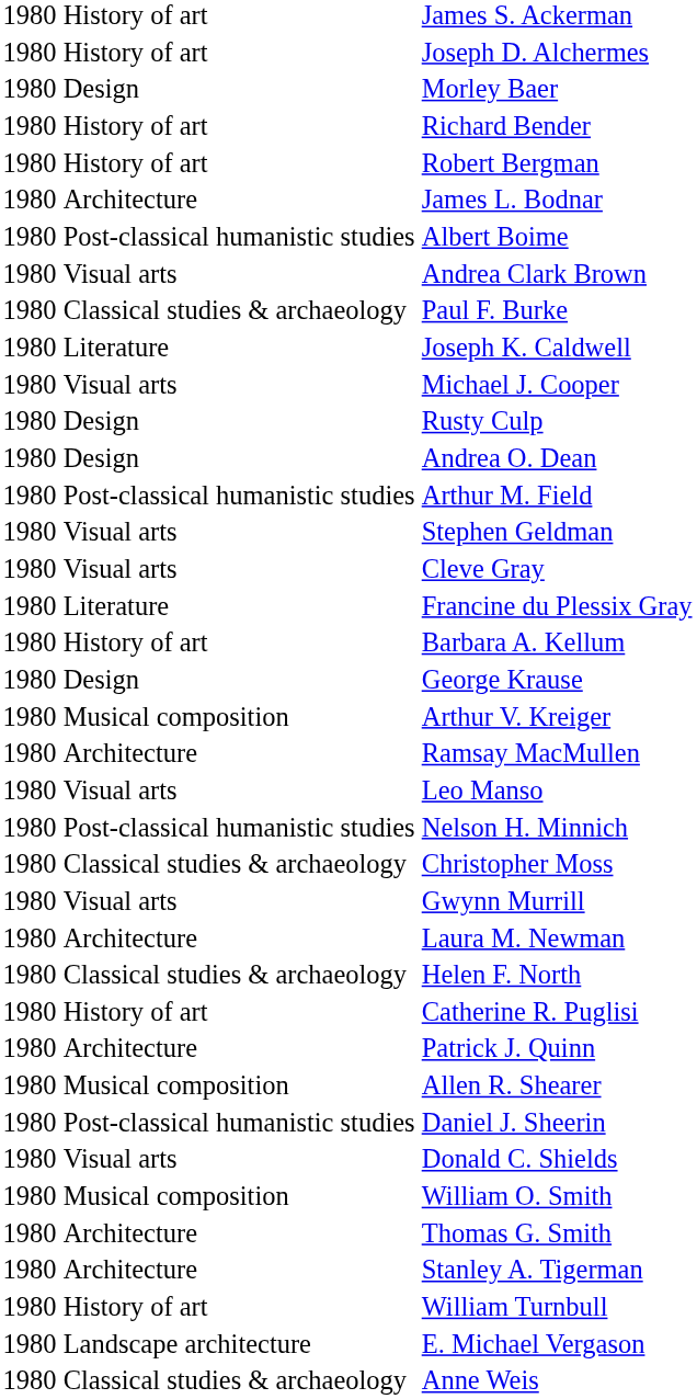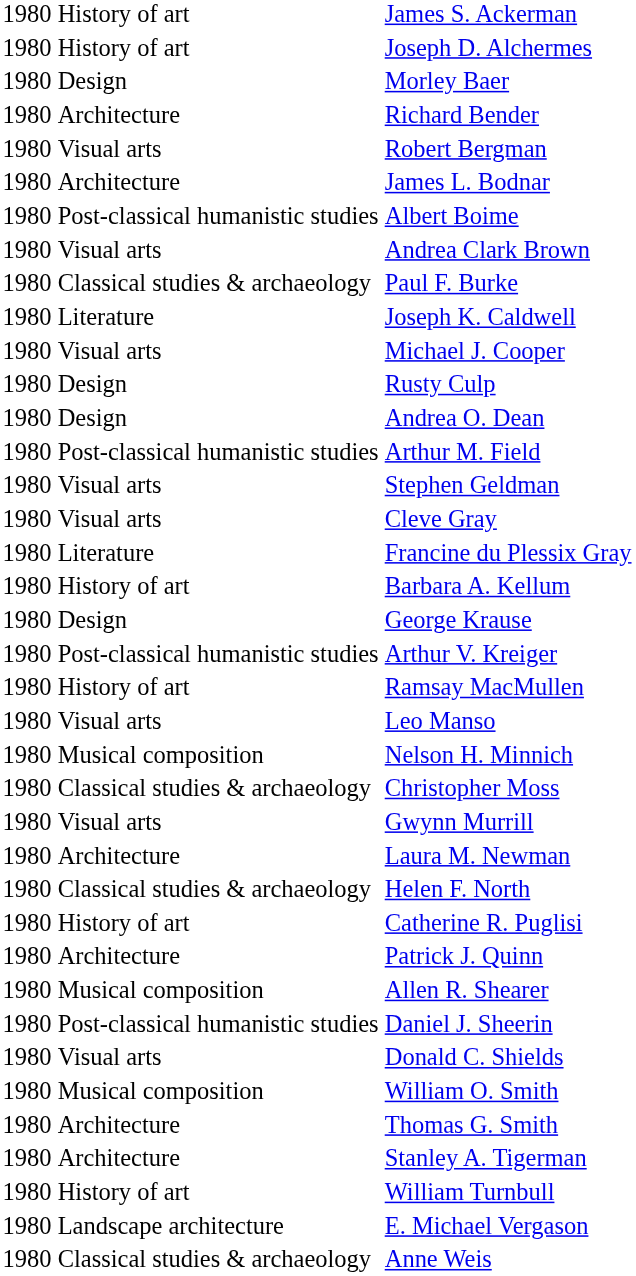Richard Bender | column 2: History of art -> Architecture
Robert Bergman | column 2: History of art -> Visual arts
Arthur V. Kreiger | column 2: Musical composition -> Post-classical humanistic studies
Ramsay MacMullen | column 2: Architecture -> History of art
Nelson H. Minnich | column 2: Post-classical humanistic studies -> Musical composition
